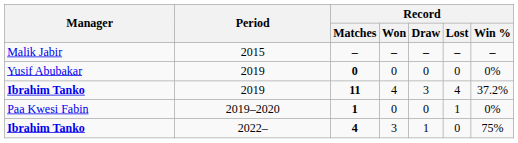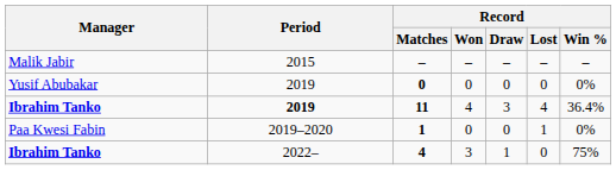11 | Period: normal -> bold
11 | Record / Win %: 37.2% -> 36.4%
